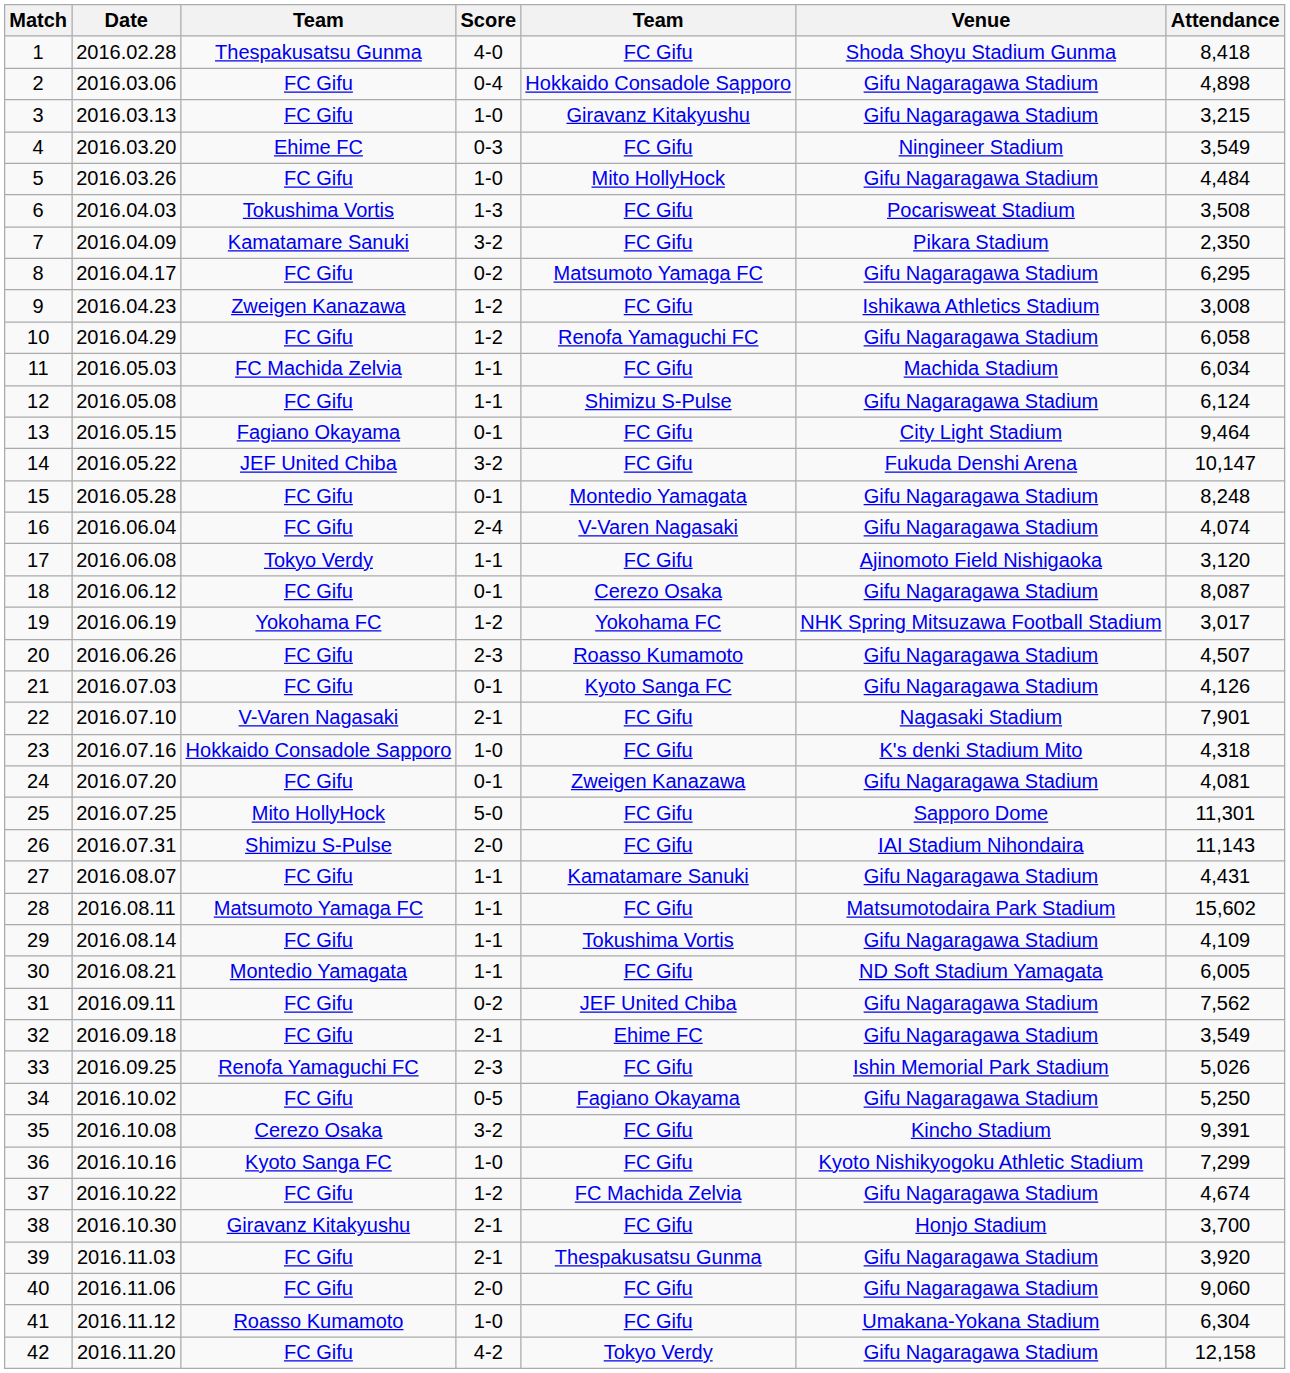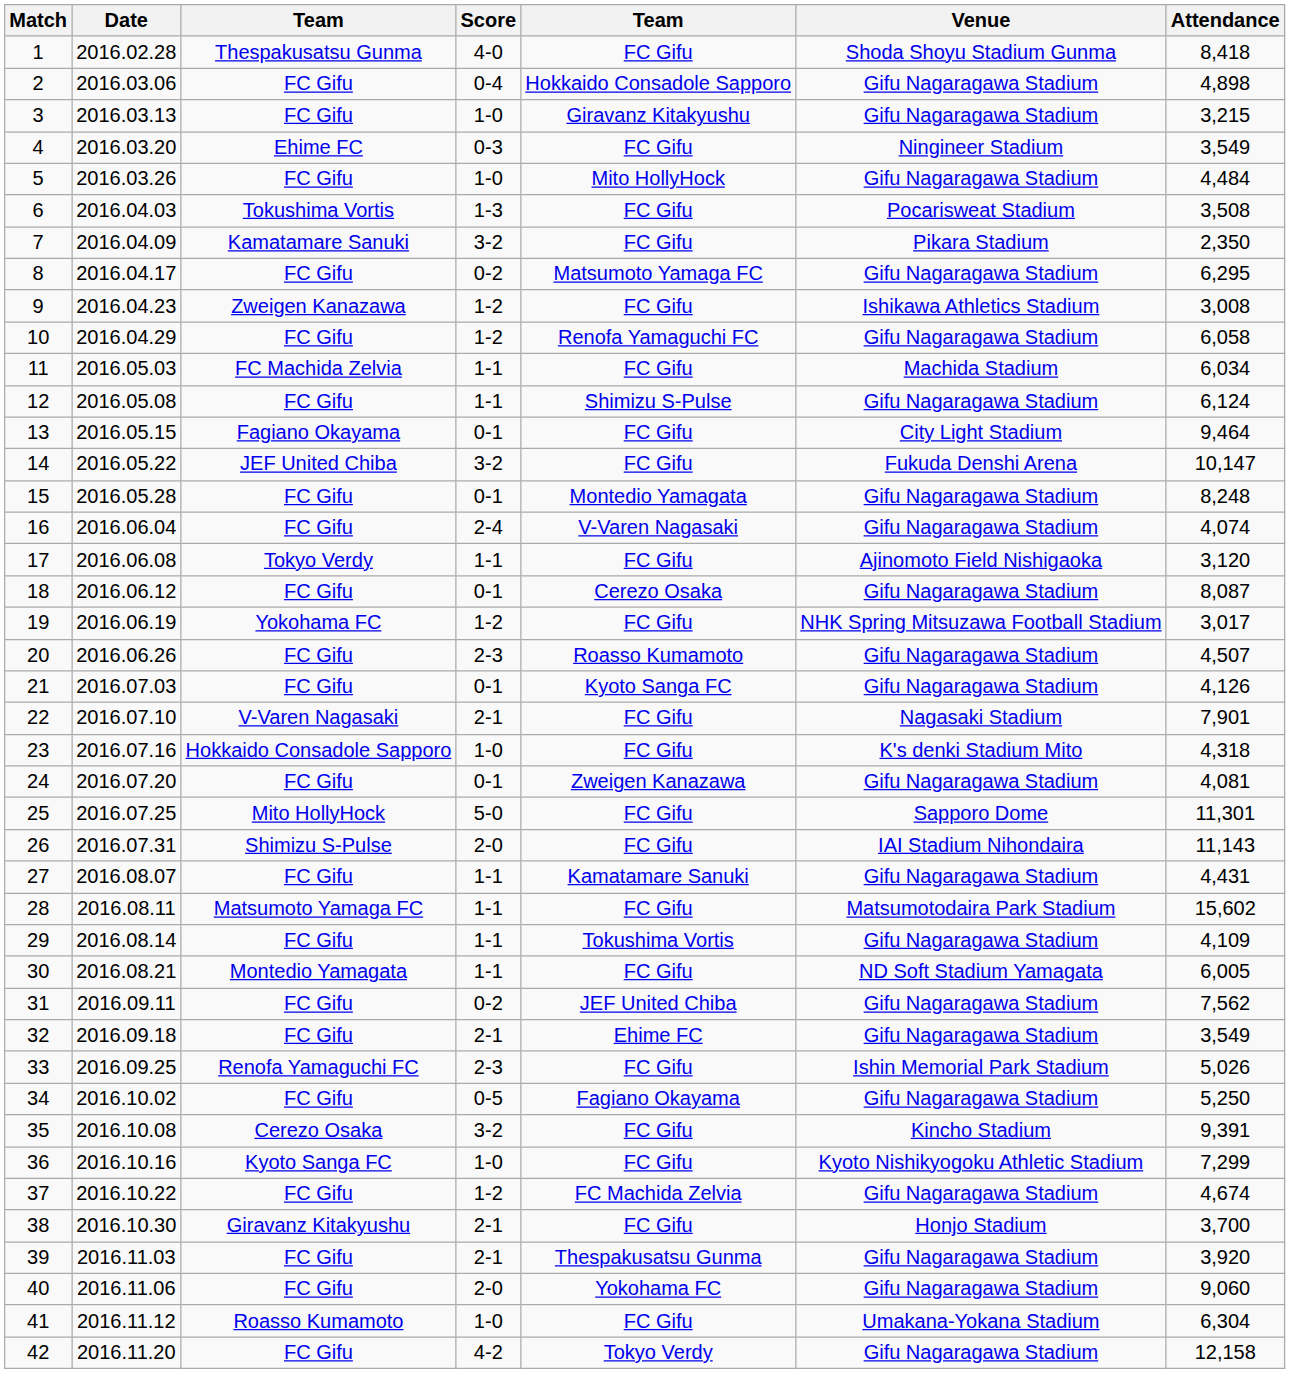19 | column 5: Yokohama FC -> FC Gifu
40 | column 5: FC Gifu -> Yokohama FC
